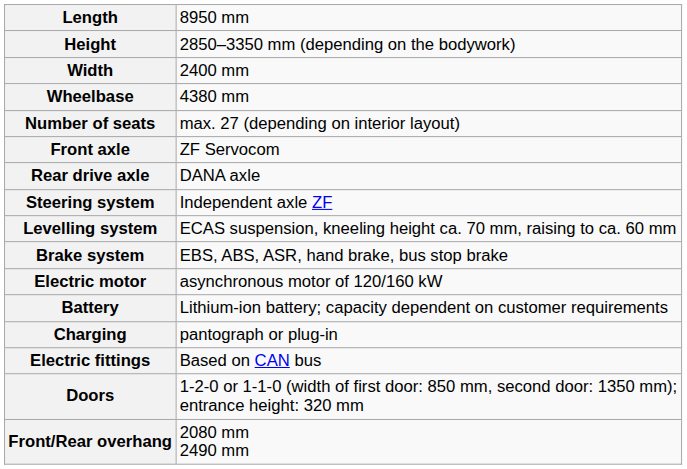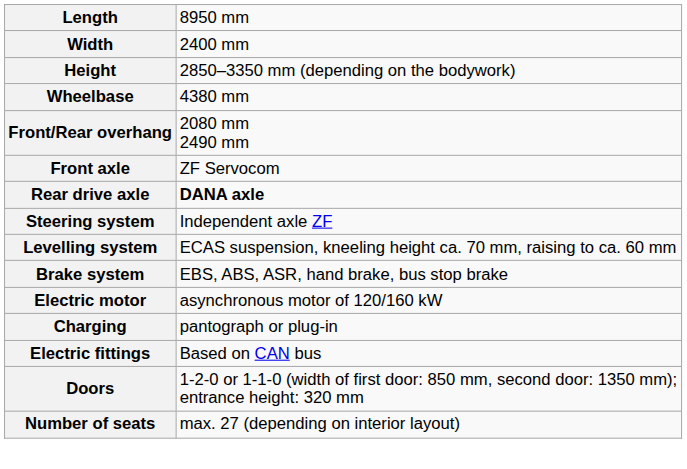rows swapped: Width <-> Height
rows swapped: Front/Rear overhang <-> Number of seats
Rear drive axle | column 2: normal -> bold
- row: Battery | Lithium-ion battery; capacity dependent on customer requirements
